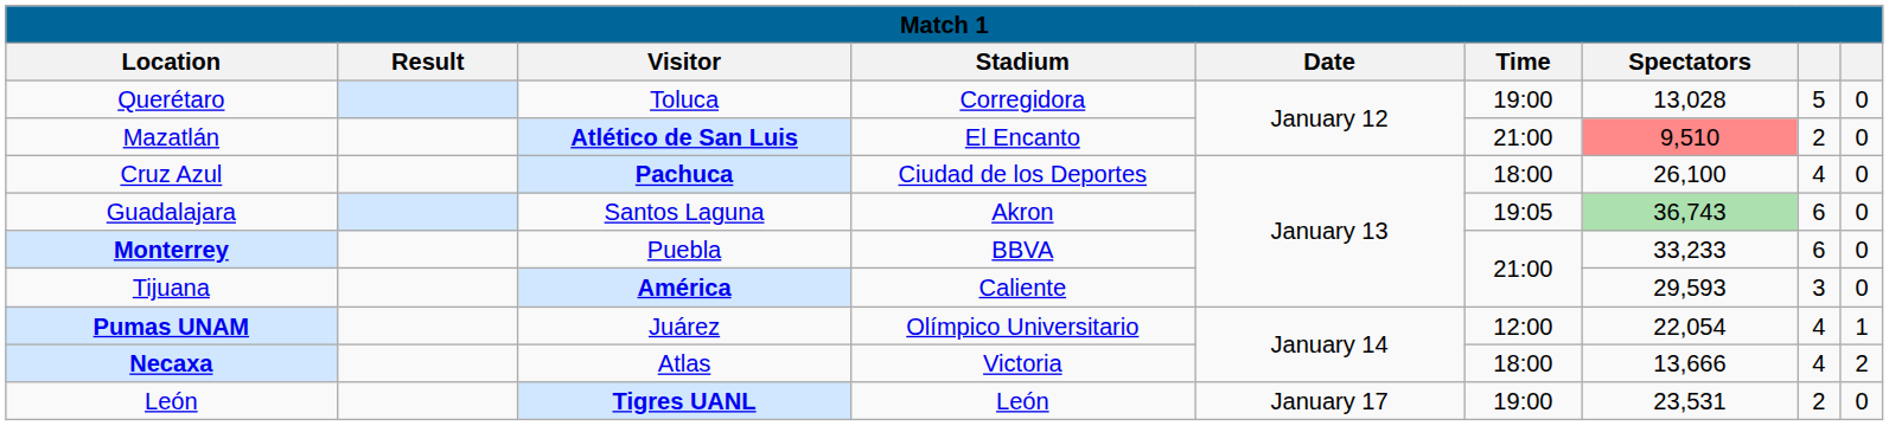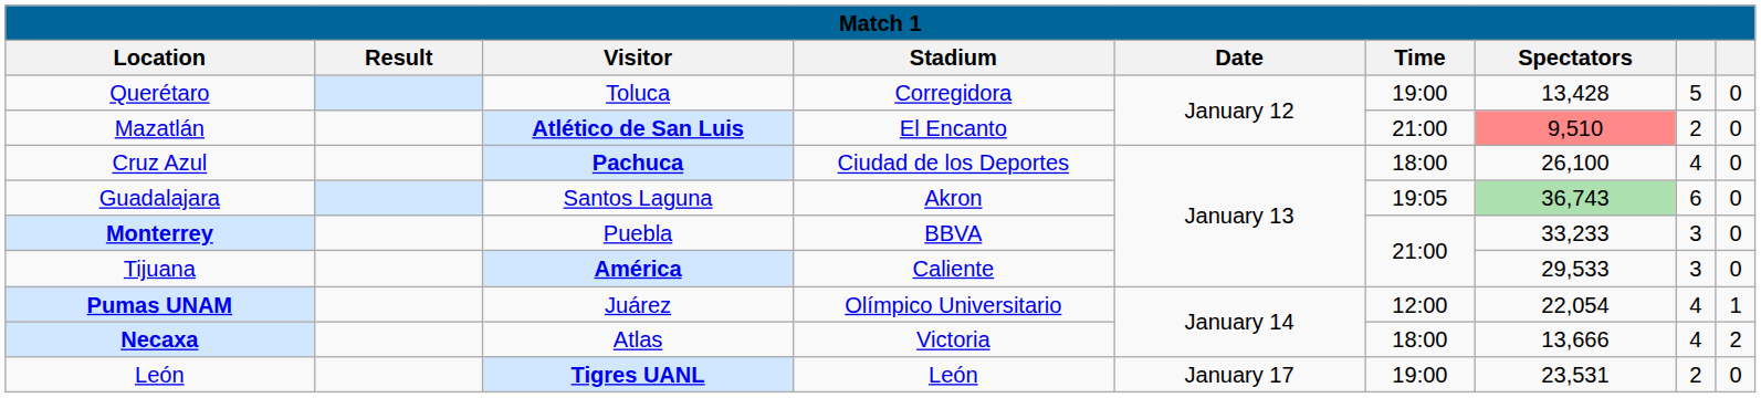Querétaro | Spectators: 13,028 -> 13,428
Monterrey | column 8: 6 -> 3
Tijuana | Spectators: 29,593 -> 29,533
